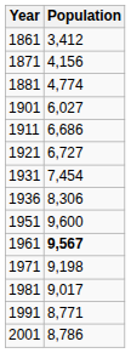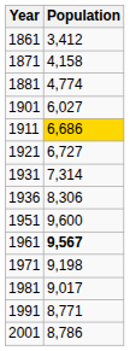1871 | Population: 4,156 -> 4,158
1911 | Population: no background -> gold background
1931 | Population: 7,454 -> 7,314
